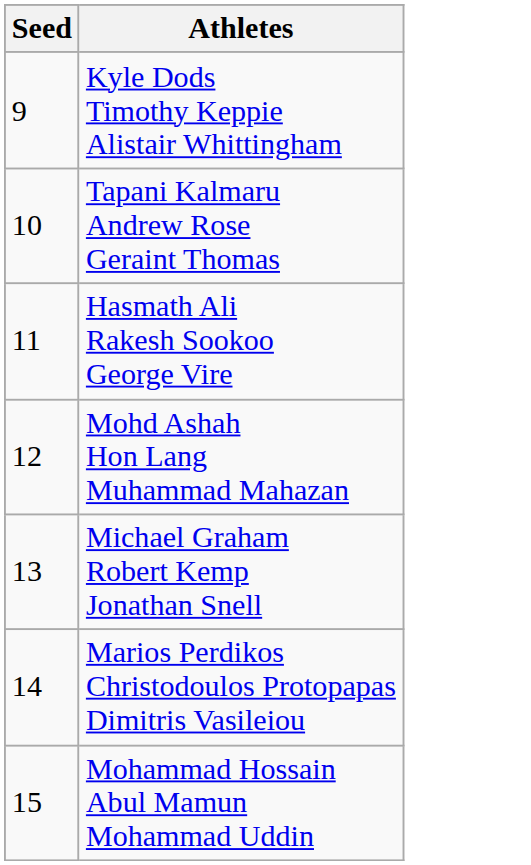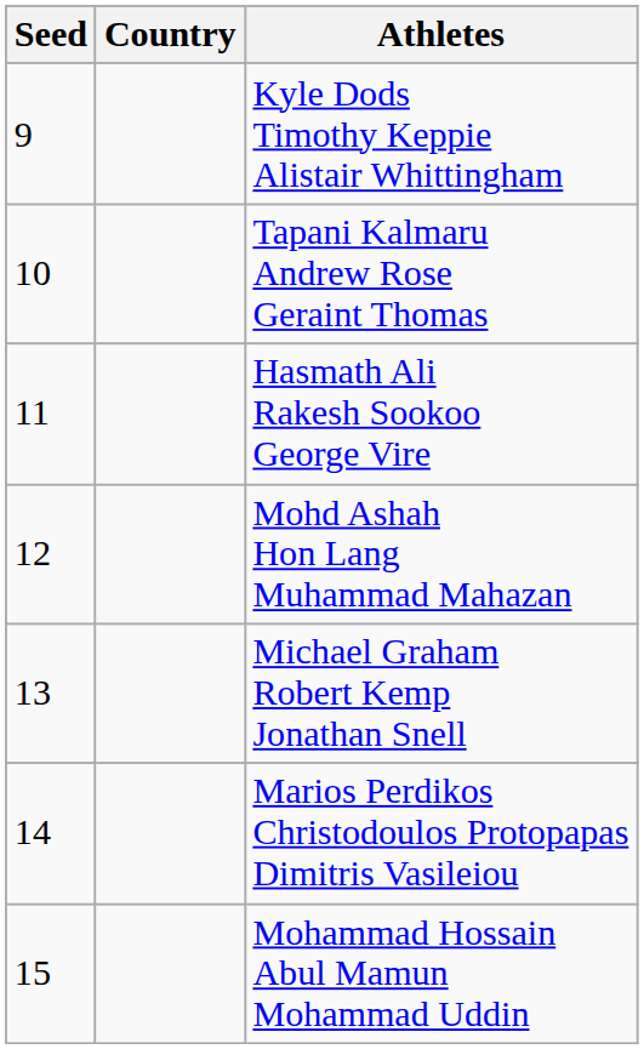+ column: Country
